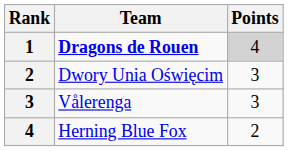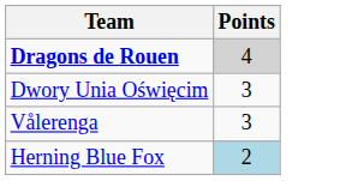- column: Rank | 1 | 2 | 3 | 4
Herning Blue Fox | Points: no background -> lightblue background
